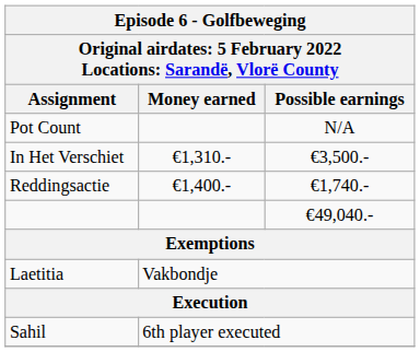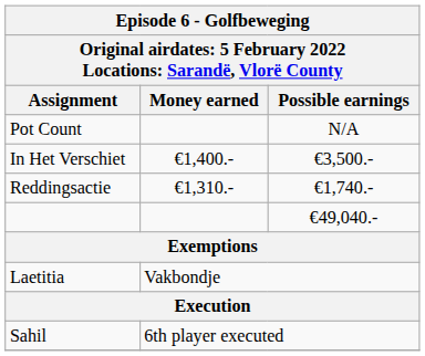In Het Verschiet | Money earned: €1,310.- -> €1,400.-
Reddingsactie | Money earned: €1,400.- -> €1,310.-
